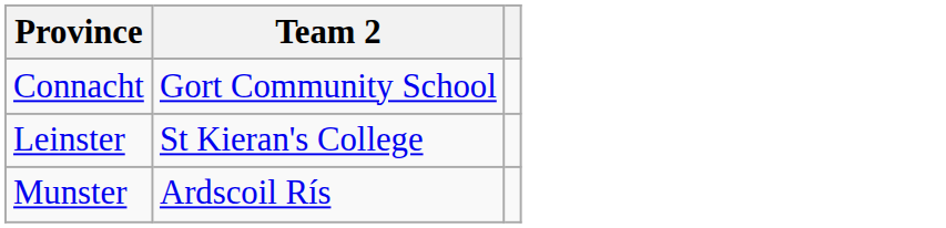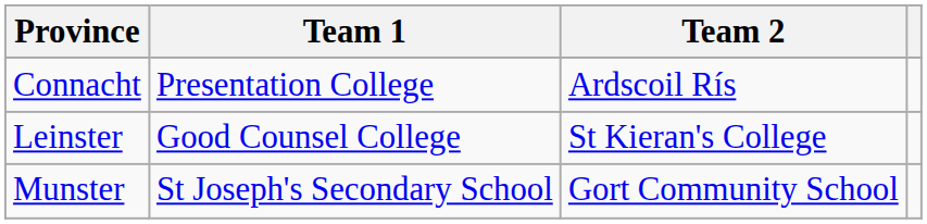+ column: Team 1 | Presentation College | Good Counsel College | St Joseph's Secondary School
Connacht | Team 2: Gort Community School -> Ardscoil Rís
Munster | Team 2: Ardscoil Rís -> Gort Community School
